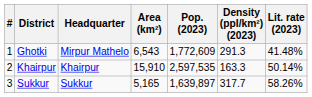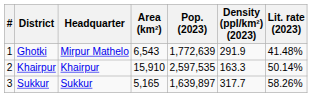Ghotki | Pop. (2023): 1,772,609 -> 1,772,639
Ghotki | Density (ppl/km²) (2023): 291.3 -> 291.9
